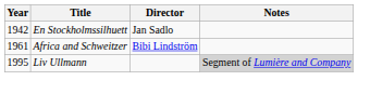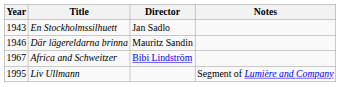En Stockholmssilhuett | Year: 1942 -> 1943
+ row: 1946 | Där lägereldarna brinna | Mauritz Sandin
Africa and Schweitzer | Year: 1961 -> 1967
Liv Ullmann | Notes: lightgrey background -> no background
